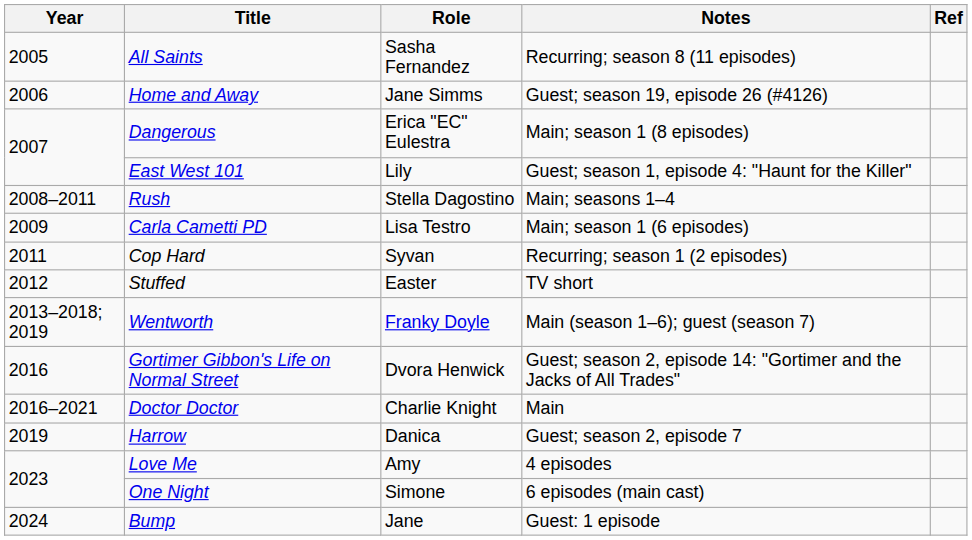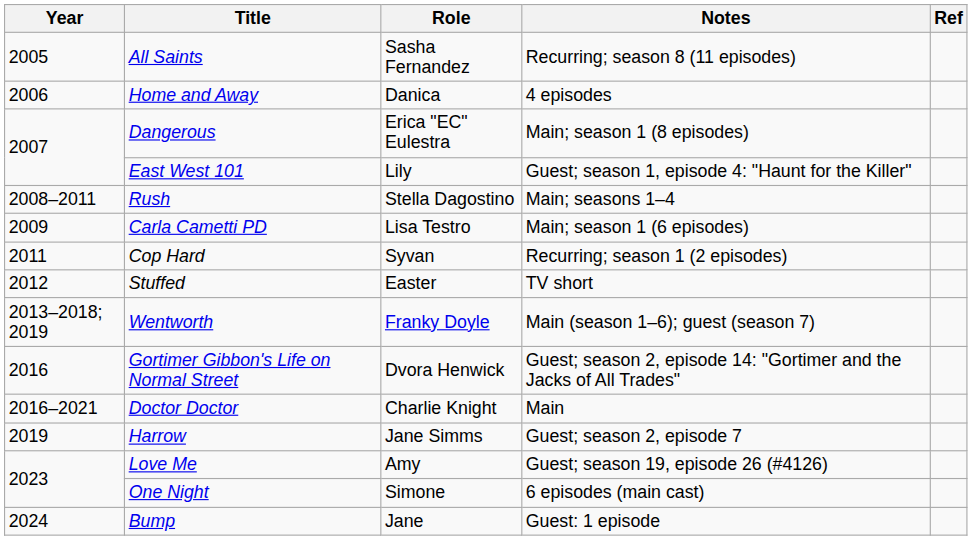Home and Away | Role: Jane Simms -> Danica
Home and Away | Notes: Guest; season 19, episode 26 (#4126) -> 4 episodes
Harrow | Role: Danica -> Jane Simms
Love Me | Notes: 4 episodes -> Guest; season 19, episode 26 (#4126)
